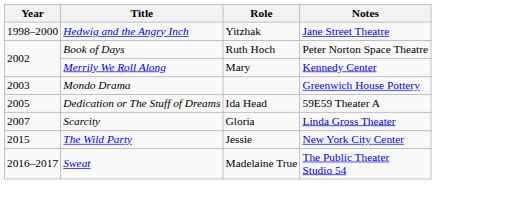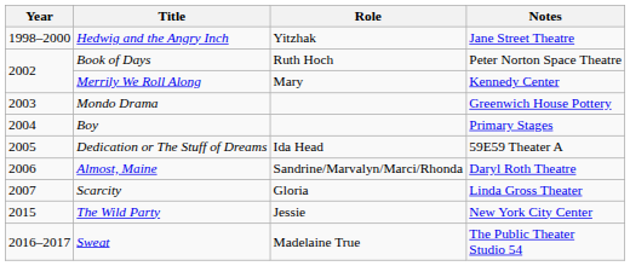+ row: 2004 | Boy | Primary Stages
+ row: 2006 | Almost, Maine | Sandrine/Marvalyn/Marci/Rhonda | Daryl Roth Theatre
